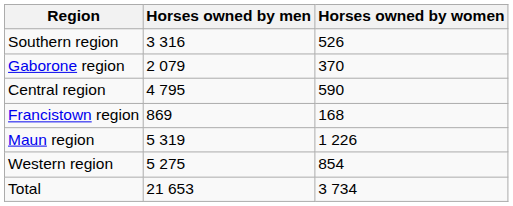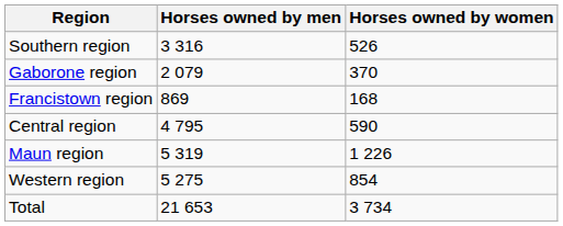rows swapped: Central region <-> Francistown region
